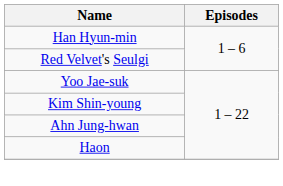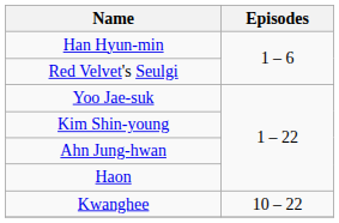+ row: Kwanghee | 10 – 22
